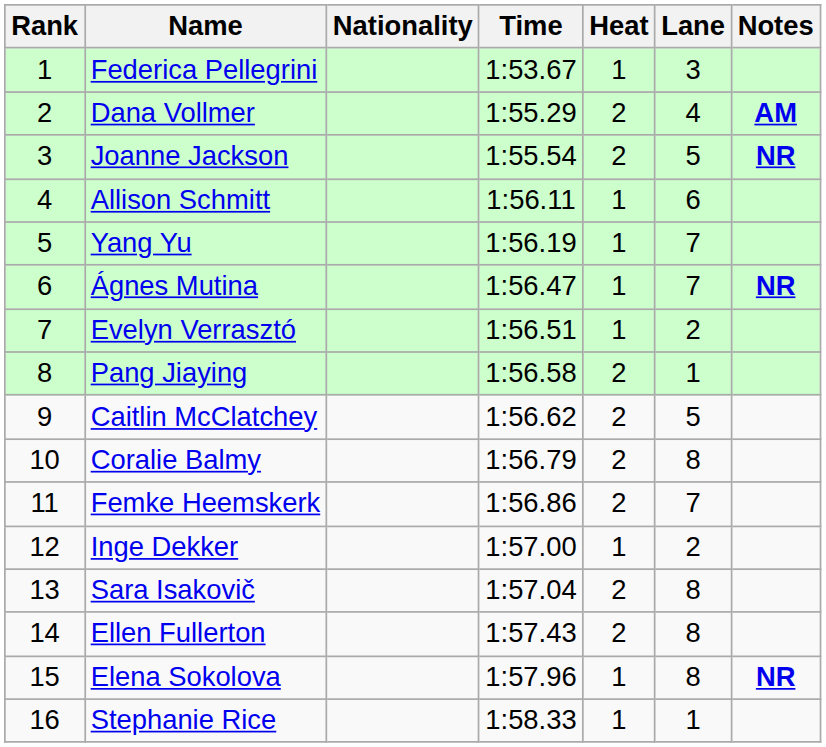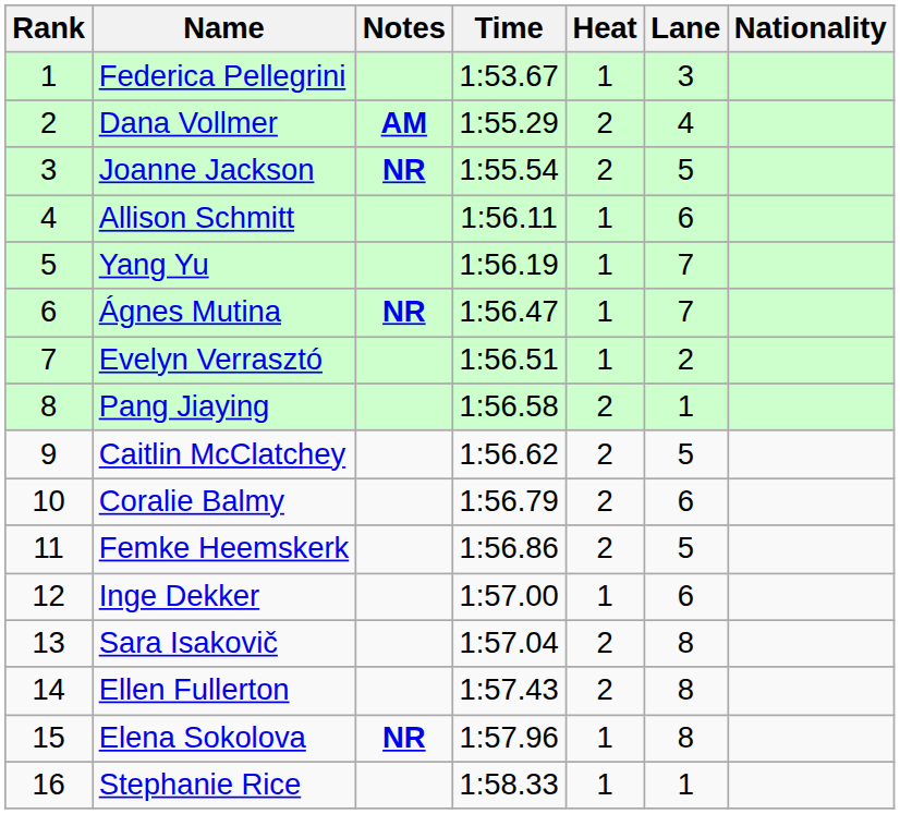columns swapped: Nationality <-> Notes
Coralie Balmy | Lane: 8 -> 6
Femke Heemskerk | Lane: 7 -> 5
Inge Dekker | Lane: 2 -> 6
